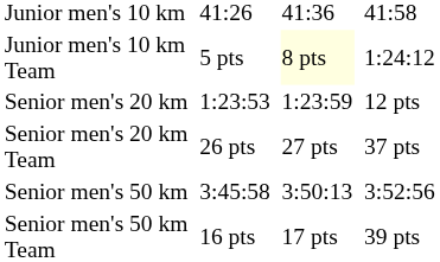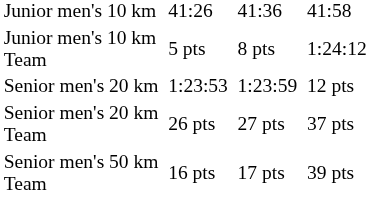Junior men's 10 km Team | column 5: lightyellow background -> no background
- row: Senior men's 50 km | 3:45:58 | 3:50:13 | 3:52:56
